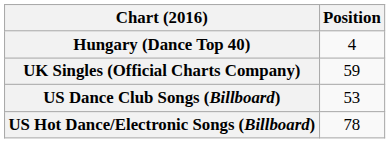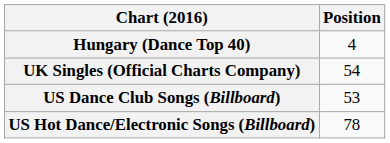UK Singles (Official Charts Company) | Position: 59 -> 54
